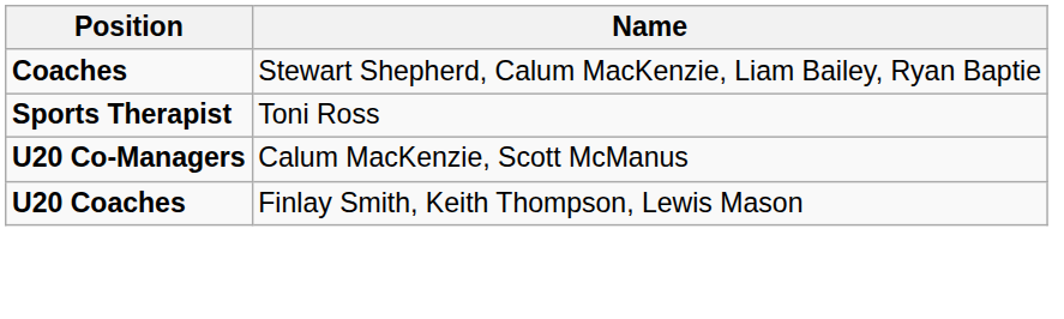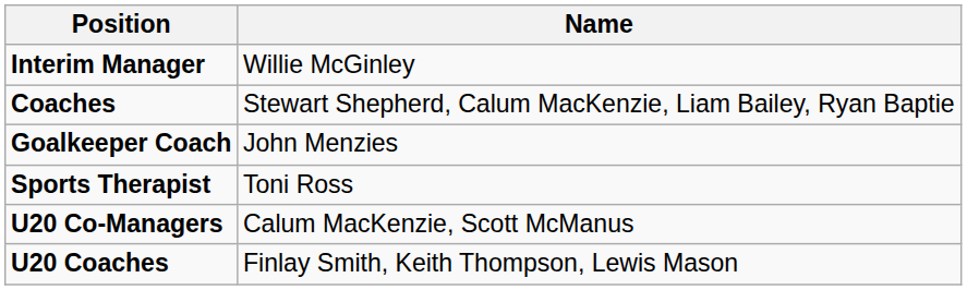+ row: Interim Manager | Willie McGinley
+ row: Goalkeeper Coach | John Menzies
